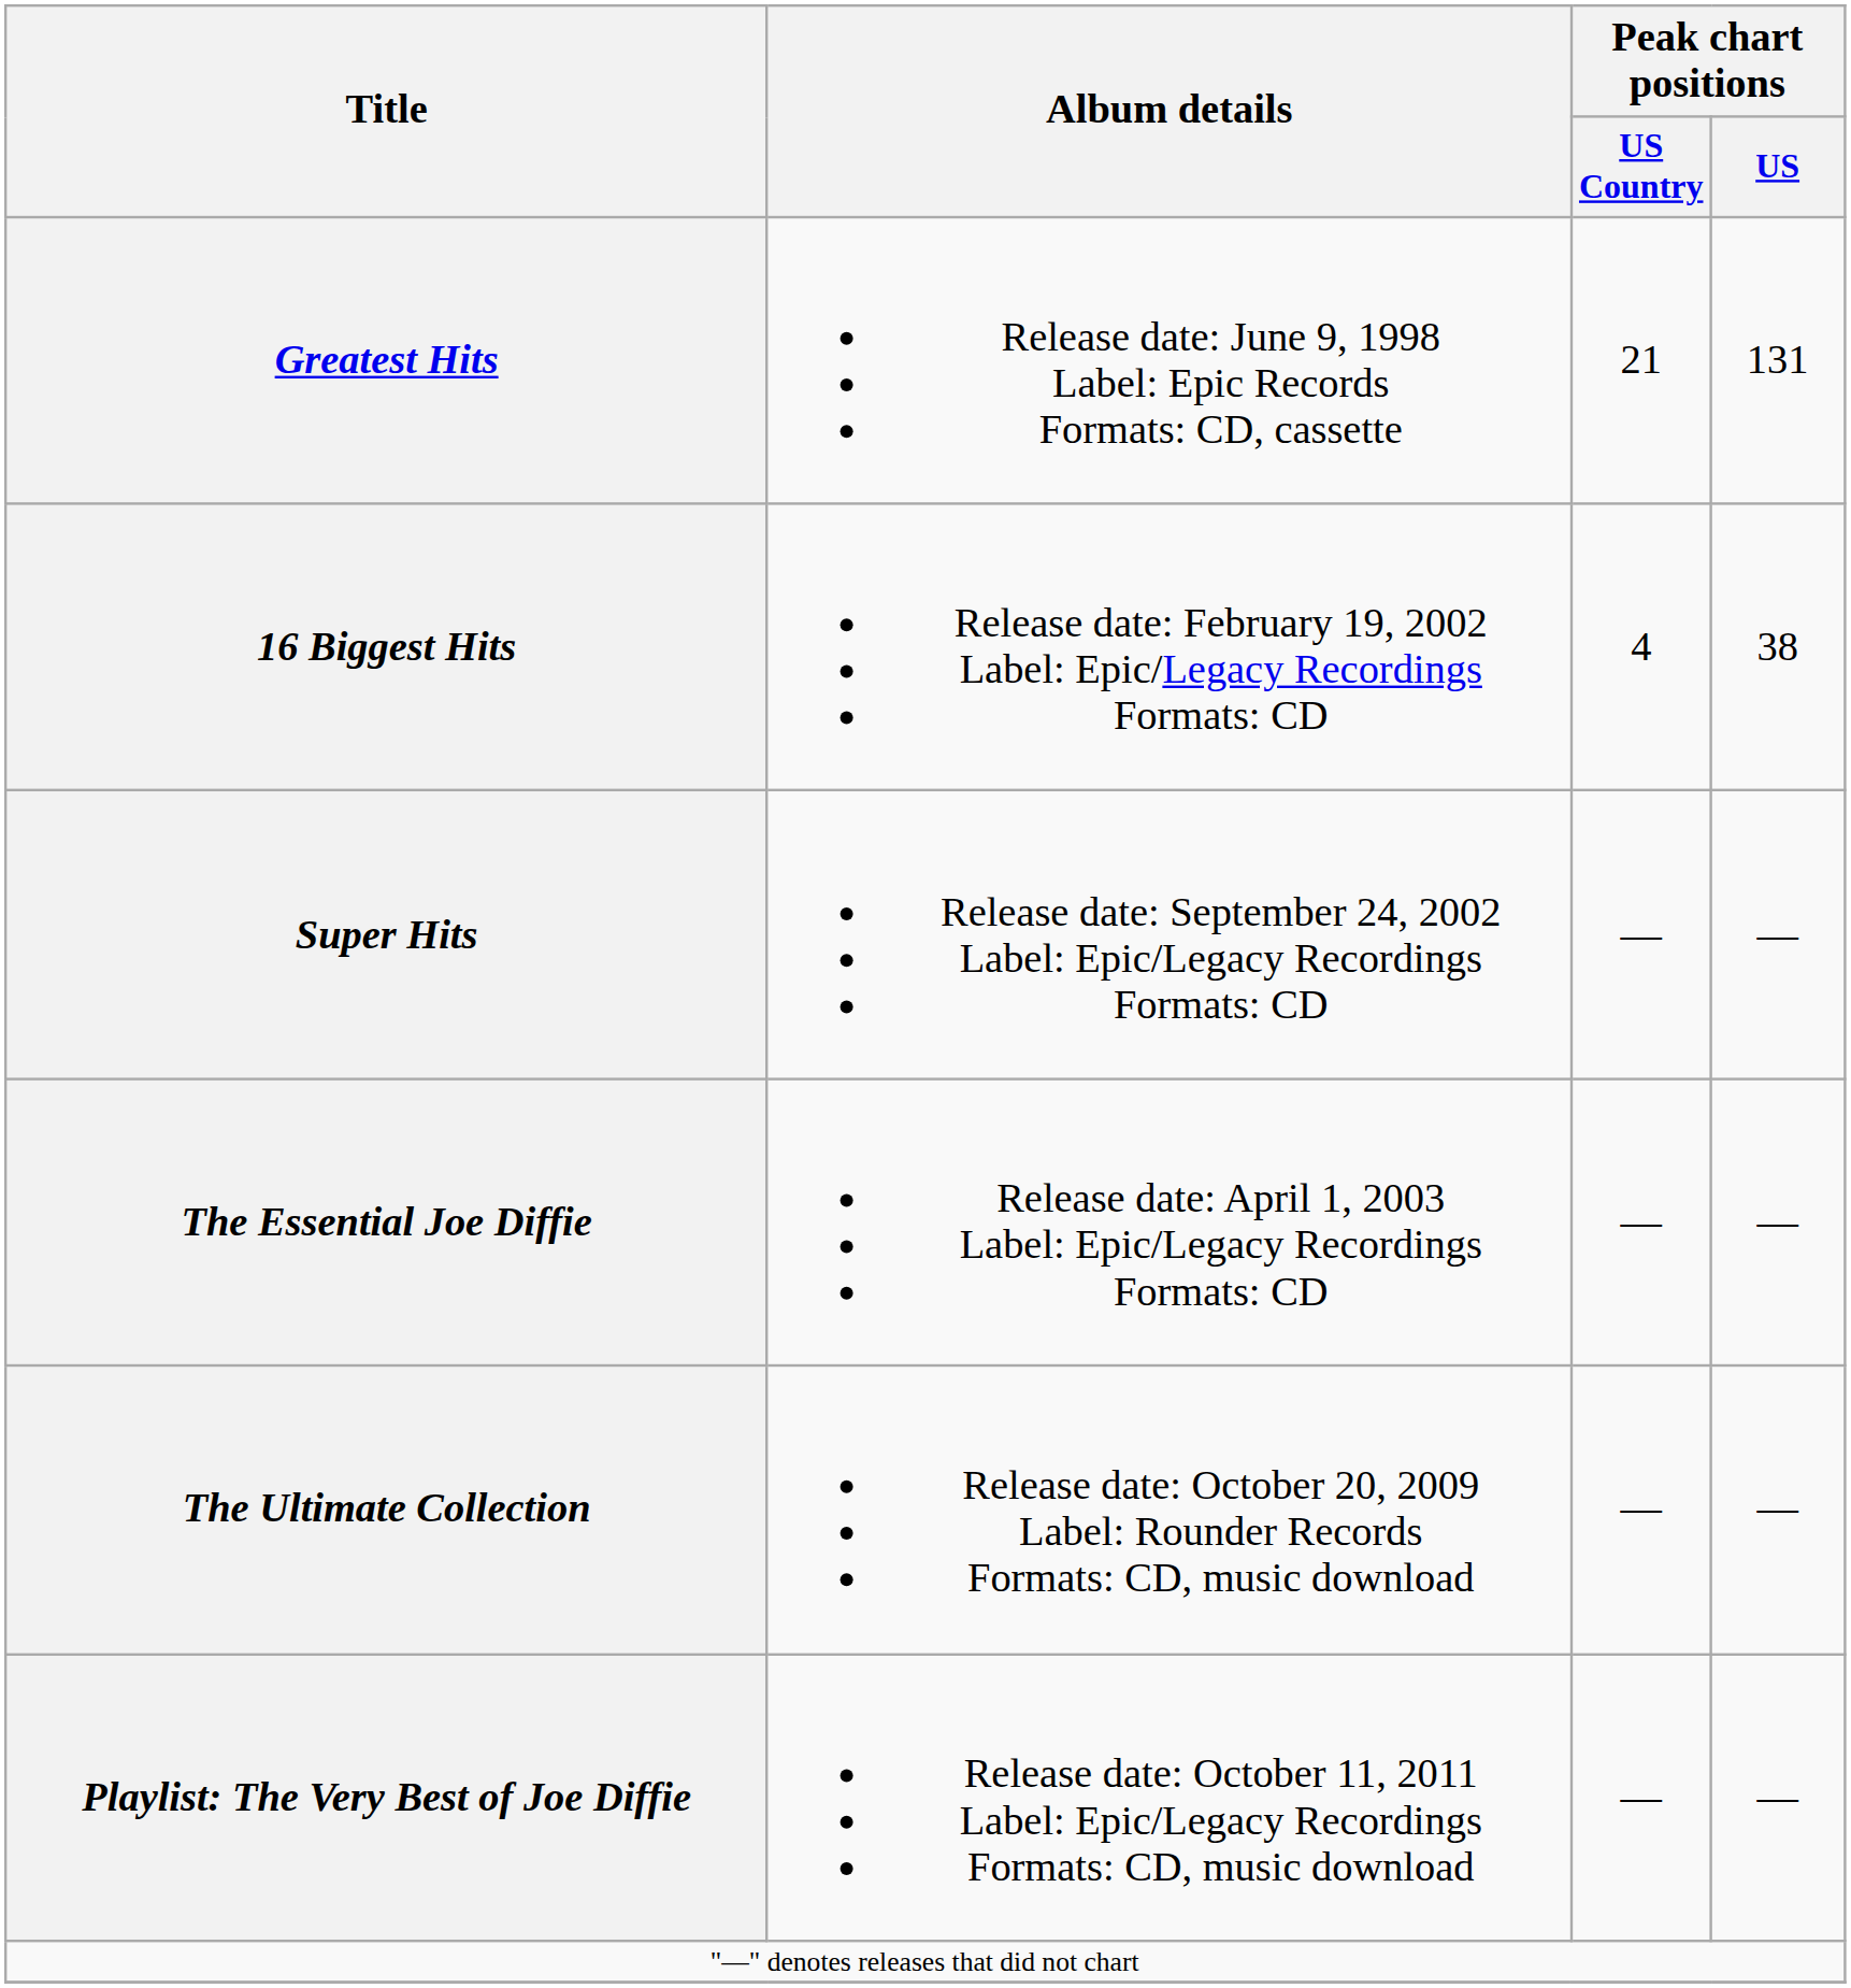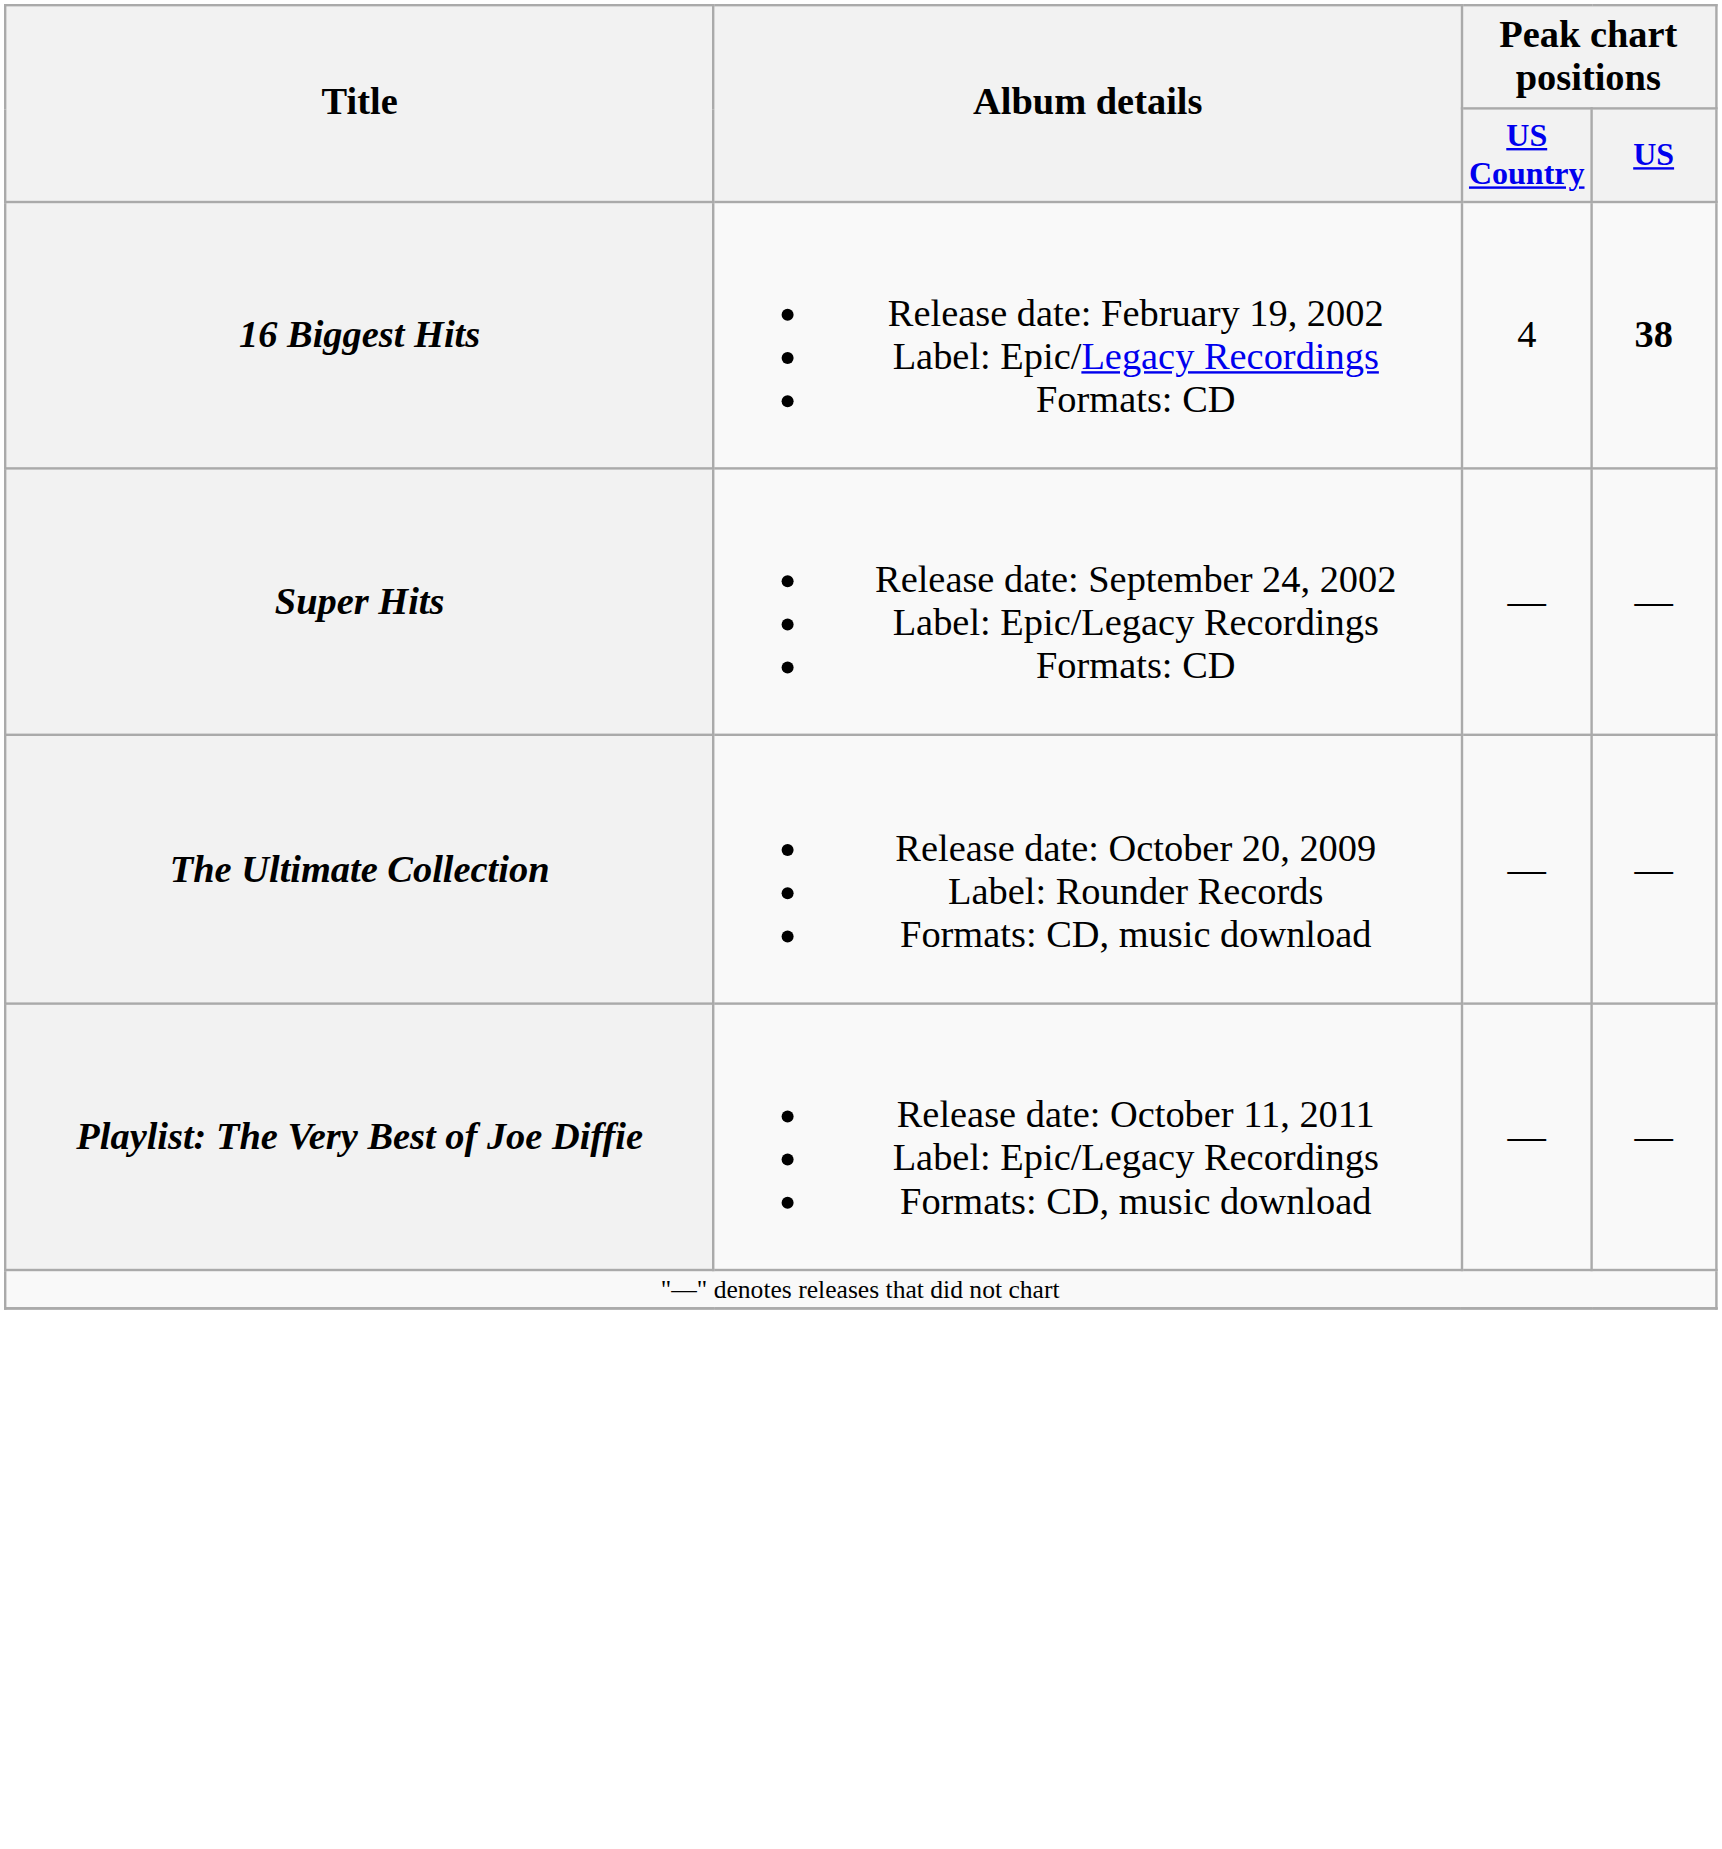- row: Greatest Hits | Release date: June 9, 1998 Label: Epic Records Formats: CD, cassette | 21 | 131
16 Biggest Hits | Peak chart positions / US: normal -> bold
- row: The Essential Joe Diffie | Release date: April 1, 2003 Label: Epic/Legacy Recordings Formats: CD | — | —
